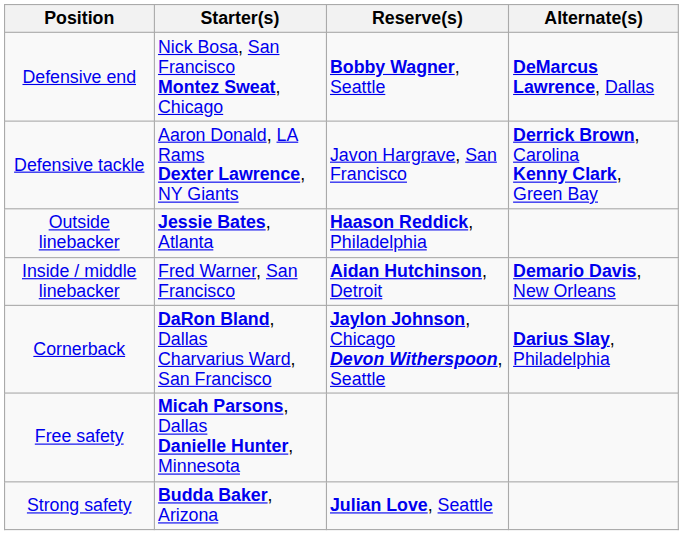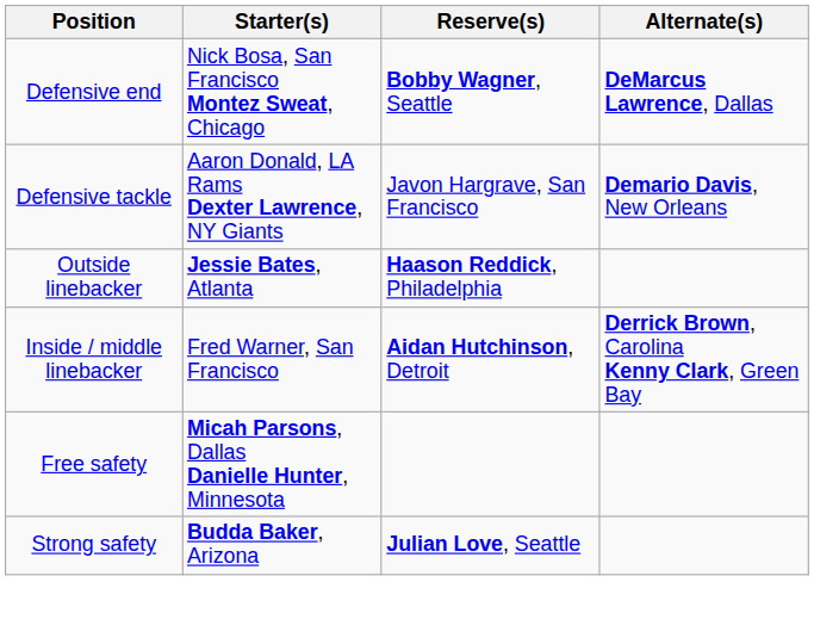Defensive tackle | Alternate(s): Derrick Brown, Carolina Kenny Clark, Green Bay -> Demario Davis, New Orleans
Inside / middle linebacker | Alternate(s): Demario Davis, New Orleans -> Derrick Brown, Carolina Kenny Clark, Green Bay
- row: Cornerback | DaRon Bland, Dallas Charvarius Ward, San Francisco | Jaylon Johnson, Chicago Devon Witherspoon, Seattle | Darius Slay, Philadelphia
